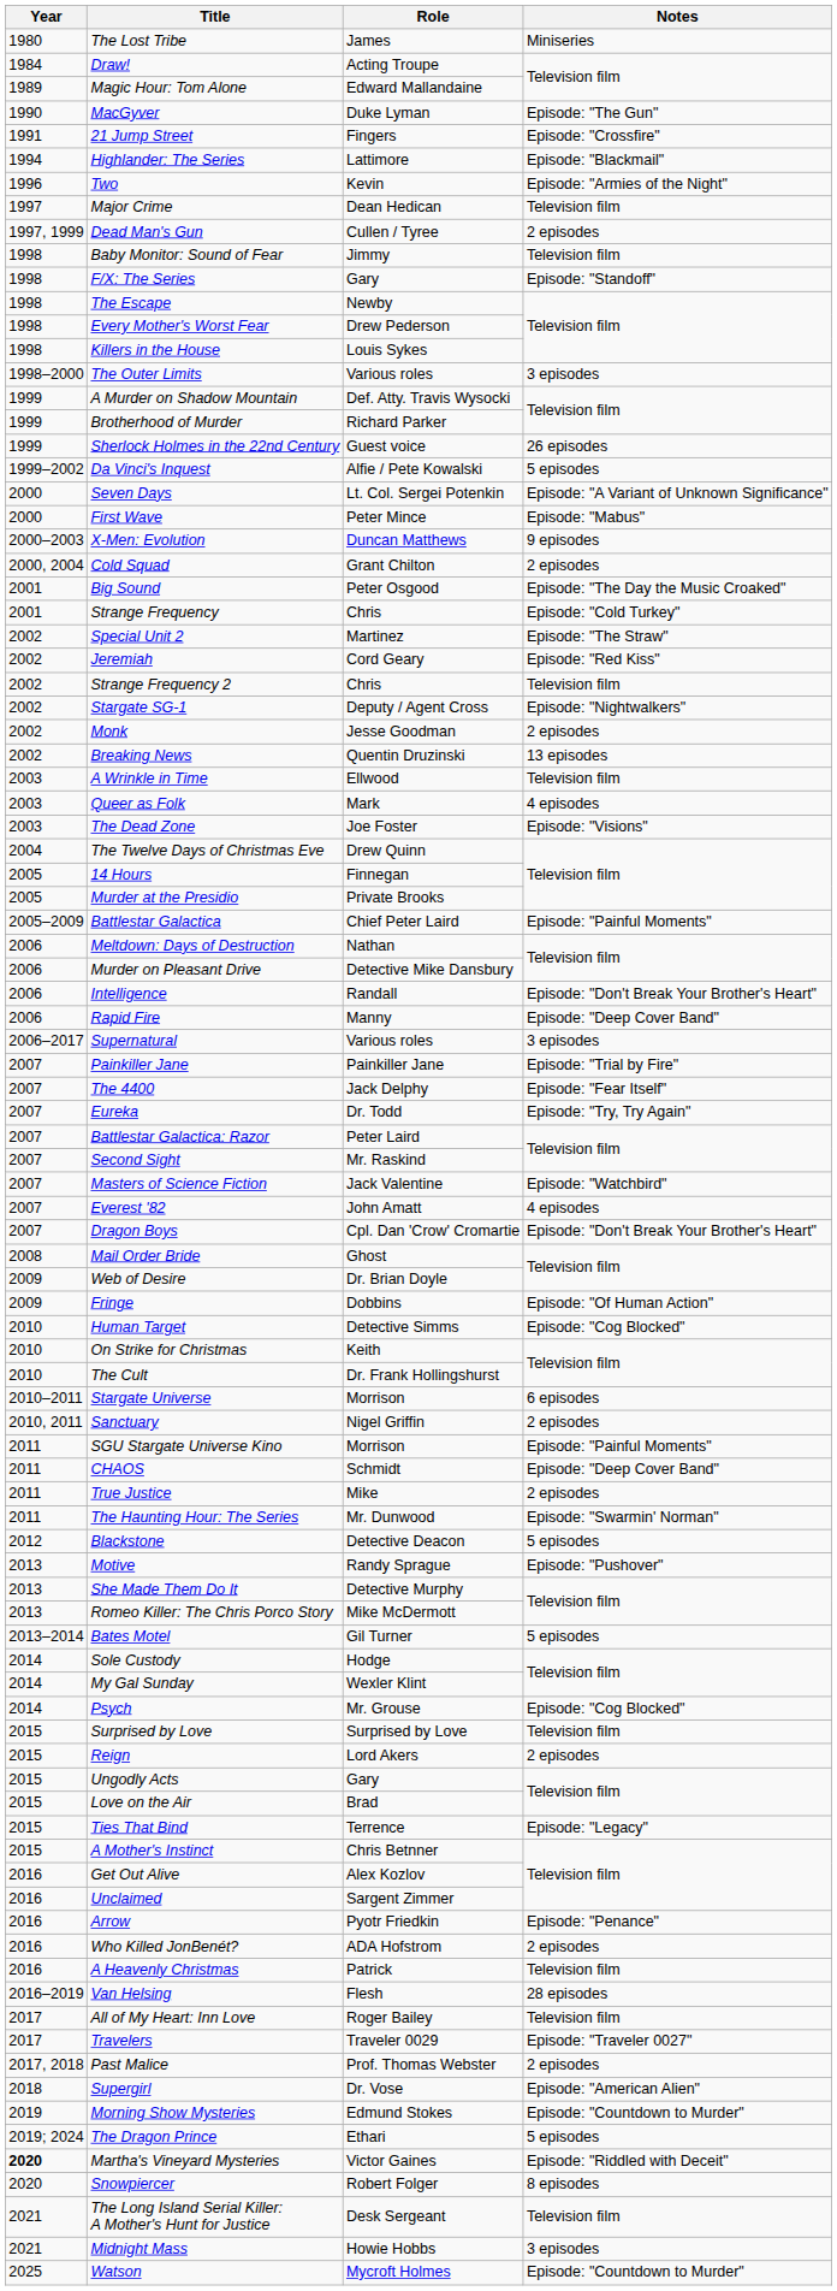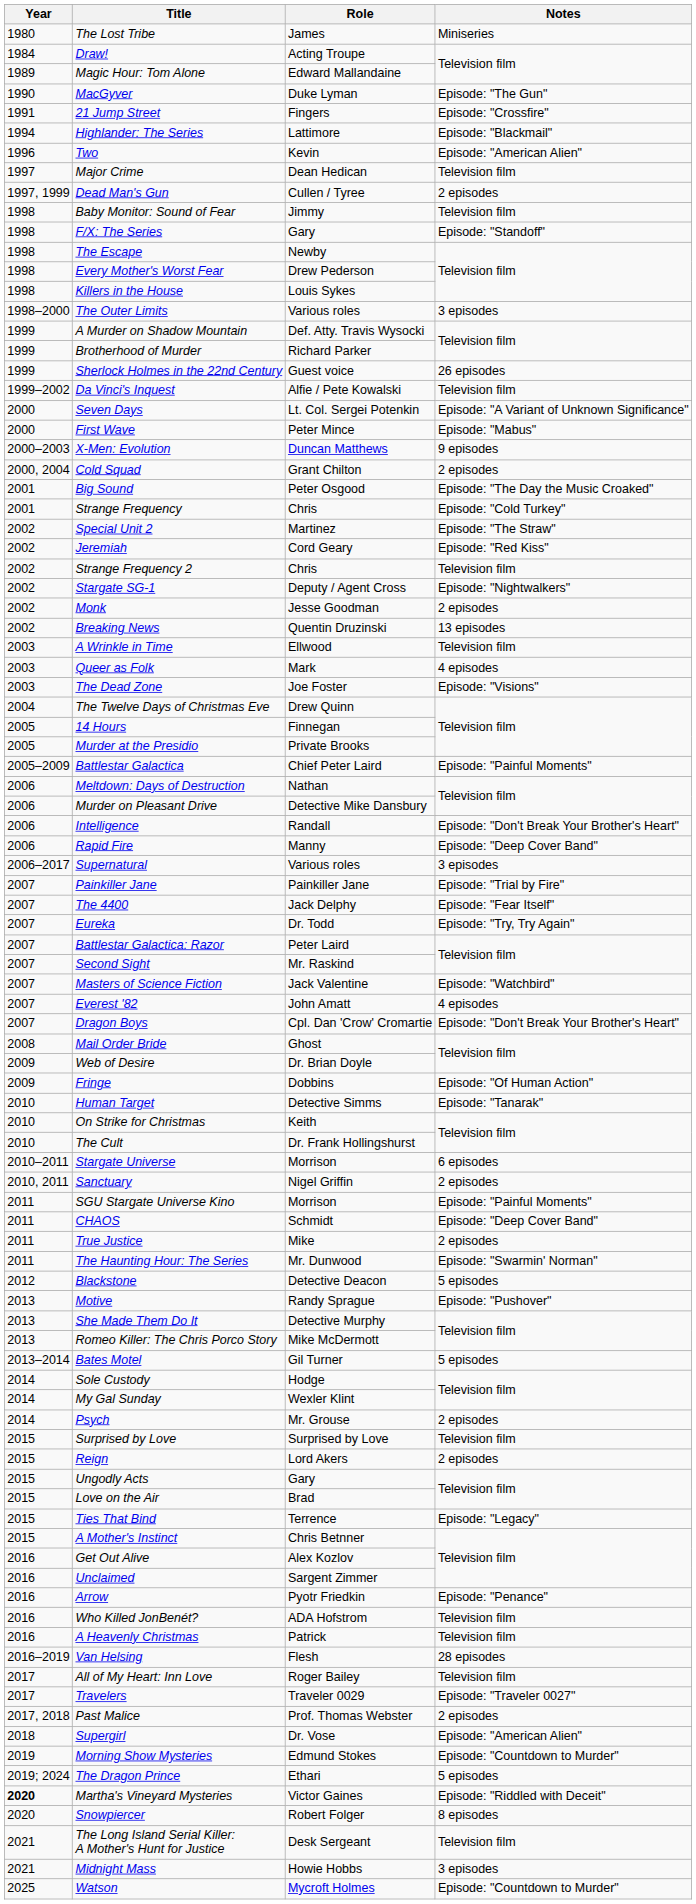Two | Notes: Episode: "Armies of the Night" -> Episode: "American Alien"
Da Vinci's Inquest | Notes: 5 episodes -> Television film
Human Target | Notes: Episode: "Cog Blocked" -> Episode: "Tanarak"
Psych | Notes: Episode: "Cog Blocked" -> 2 episodes
Who Killed JonBenét? | Notes: 2 episodes -> Television film
